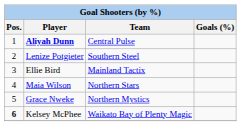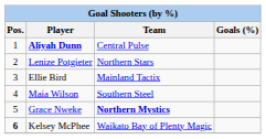Lenize Potgieter | Team: Southern Steel -> Northern Stars
Maia Wilson | Team: Northern Stars -> Southern Steel
Grace Nweke | Team: normal -> bold
